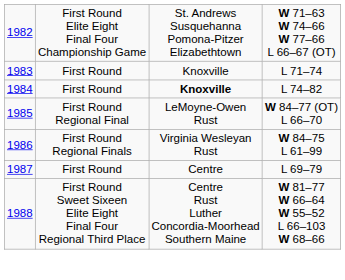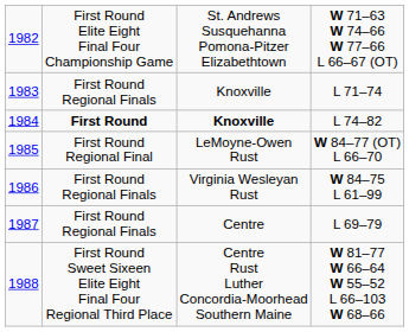L 71–74 | column 2: First Round -> First Round Regional Finals
L 74–82 | column 2: normal -> bold
L 69–79 | column 2: First Round -> First Round Regional Finals
